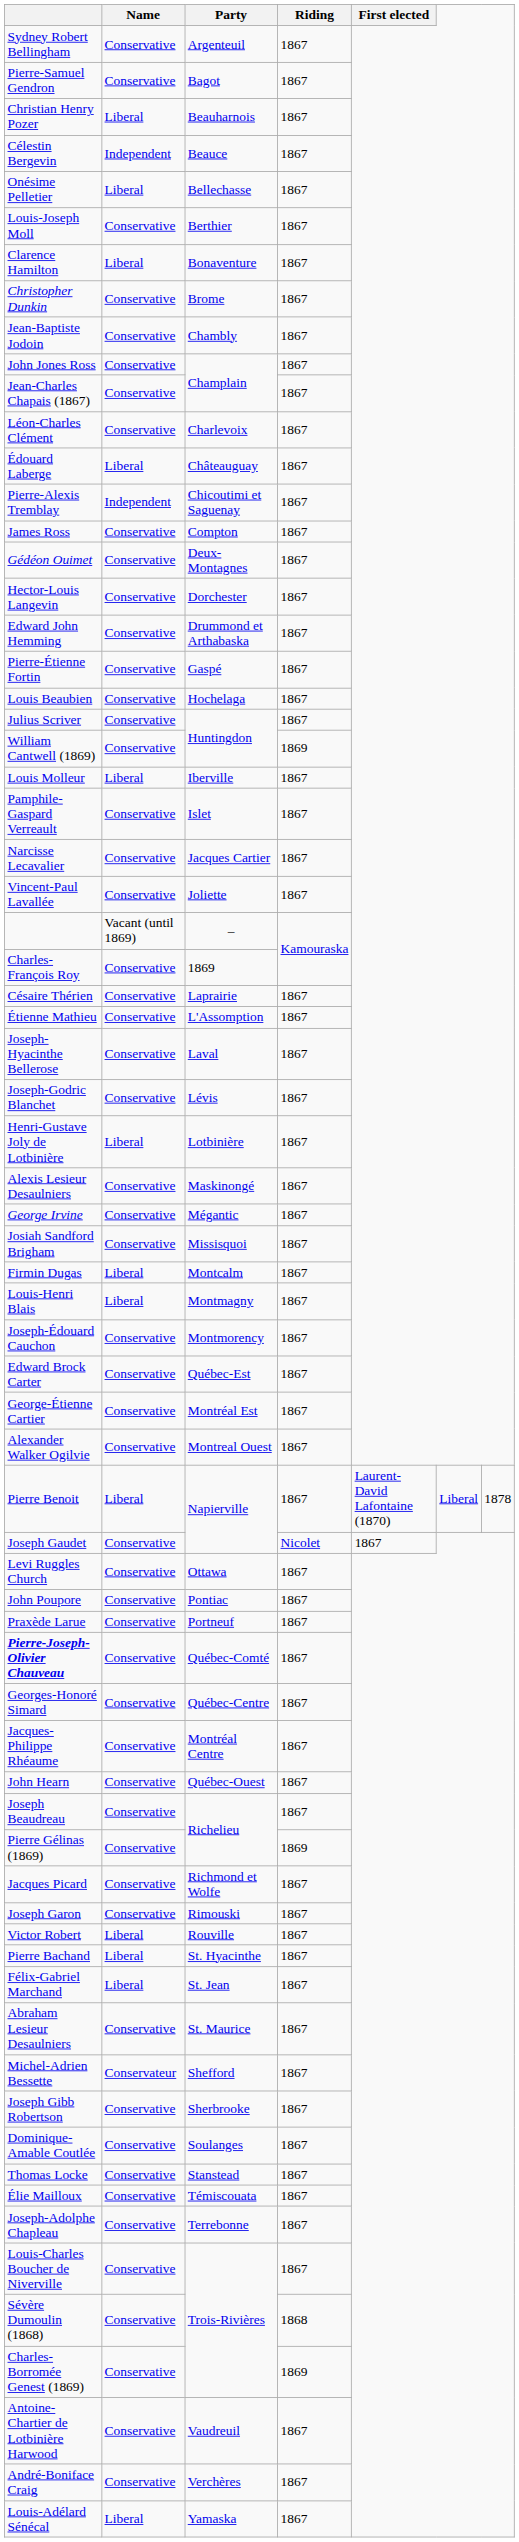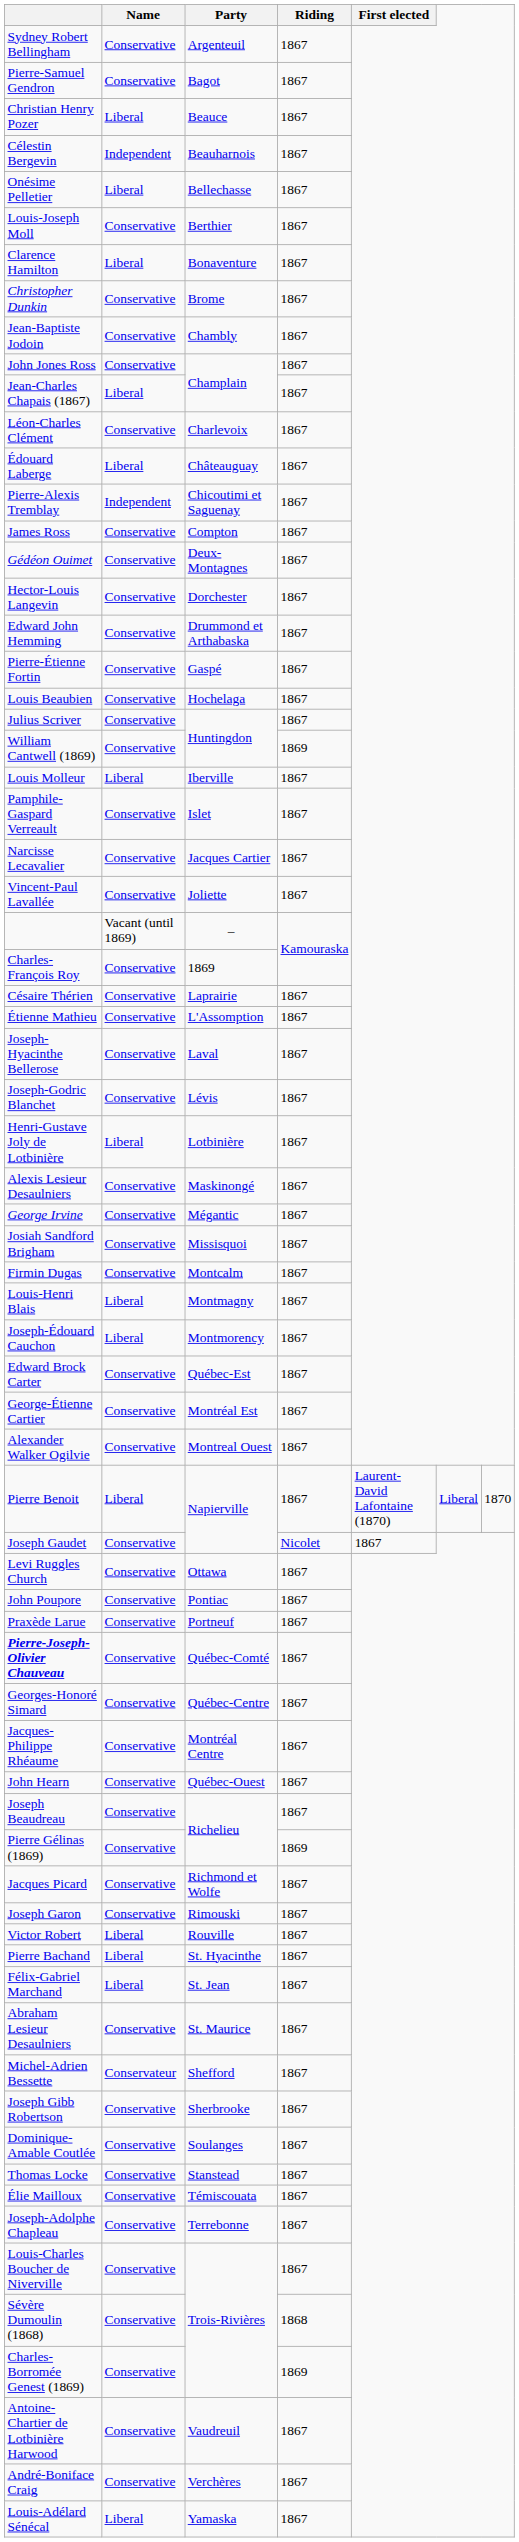Christian Henry Pozer | Party: Beauharnois -> Beauce
Célestin Bergevin | Party: Beauce -> Beauharnois
Jean-Charles Chapais (1867) | Name: Conservative -> Liberal
Firmin Dugas | Name: Liberal -> Conservative
Joseph-Édouard Cauchon | Name: Conservative -> Liberal
Pierre Benoit | column 7: 1878 -> 1870
